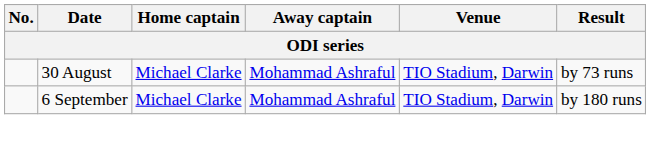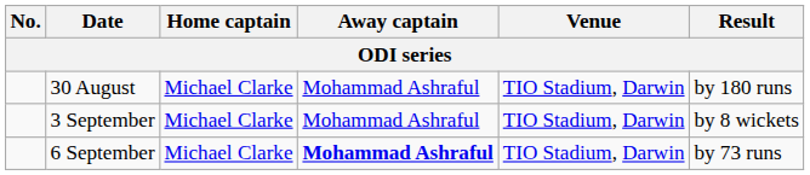30 August | Result: by 73 runs -> by 180 runs
+ row: 3 September | Michael Clarke | Mohammad Ashraful | TIO Stadium, Darwin | by 8 wickets
6 September | Away captain: normal -> bold
6 September | Result: by 180 runs -> by 73 runs
